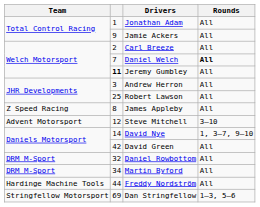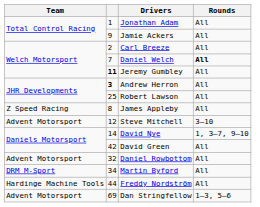Andrew Herron | column 2: normal -> bold
Daniel Rowbottom | Team: DRM M-Sport -> Advent Motorsport
Dan Stringfellow | Team: Stringfellow Motorsport -> Advent Motorsport
